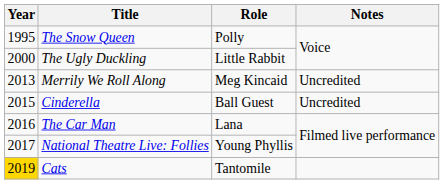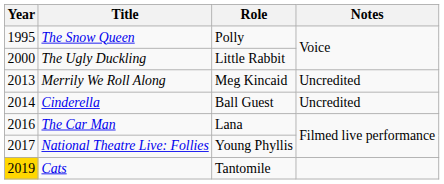Cinderella | Year: 2015 -> 2014
